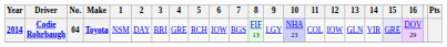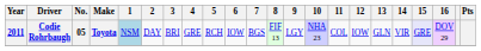Codie Rohrbaugh | Year: 2014 -> 2011
Codie Rohrbaugh | No.: 04 -> 05
Codie Rohrbaugh | 1: no background -> lightblue background
